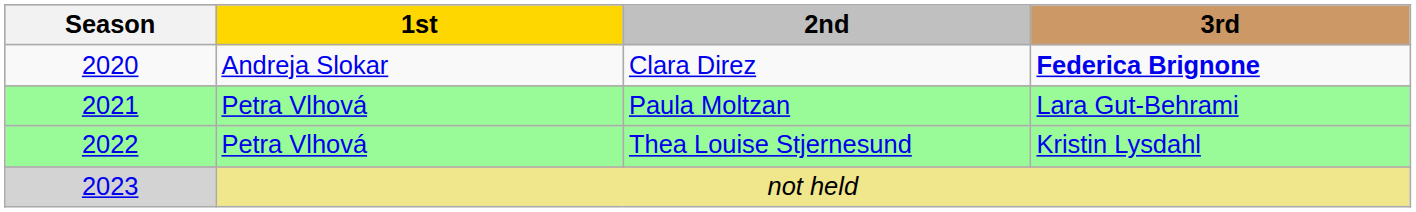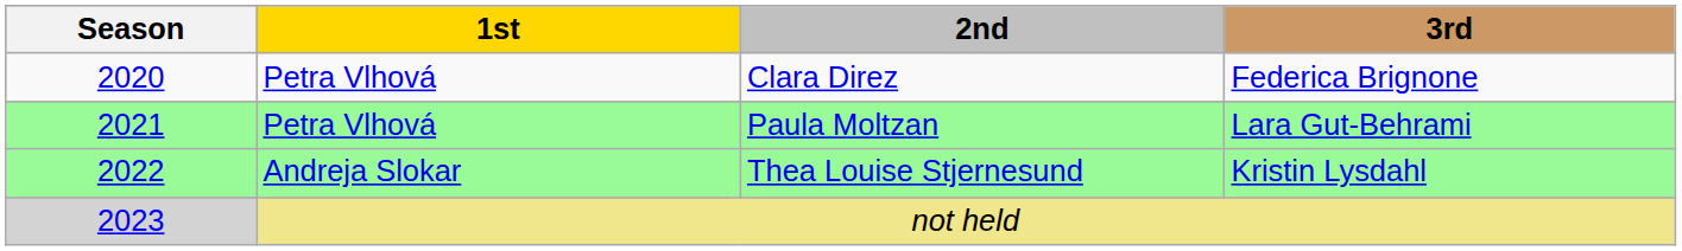Clara Direz | 1st: Andreja Slokar -> Petra Vlhová
Clara Direz | 3rd: bold -> normal
Thea Louise Stjernesund | 1st: Petra Vlhová -> Andreja Slokar
